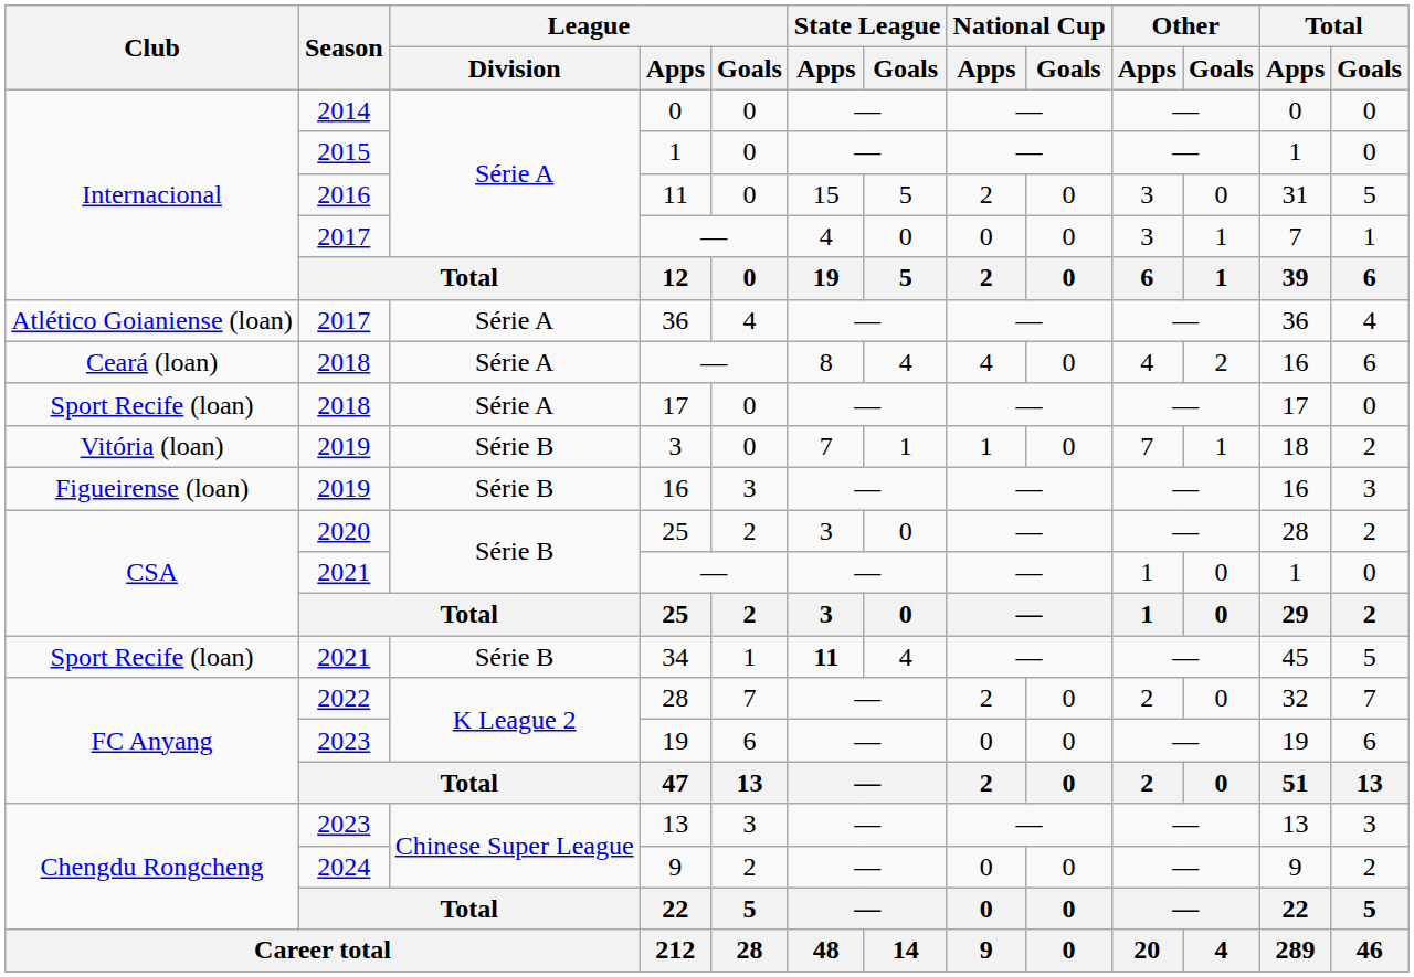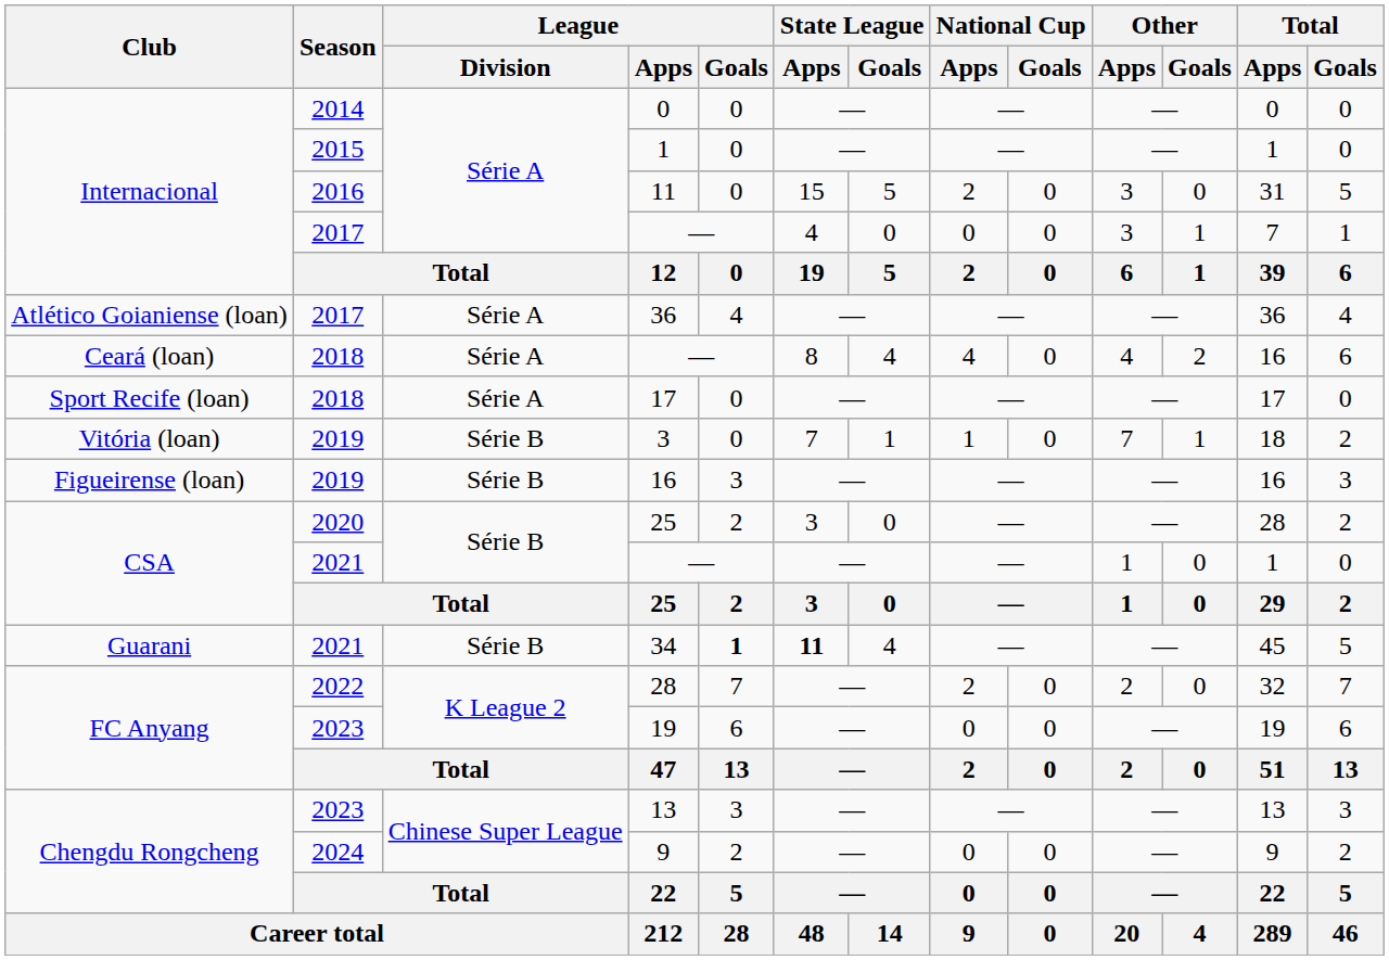34 | Club: Sport Recife (loan) -> Guarani
34 | League / Goals: normal -> bold
